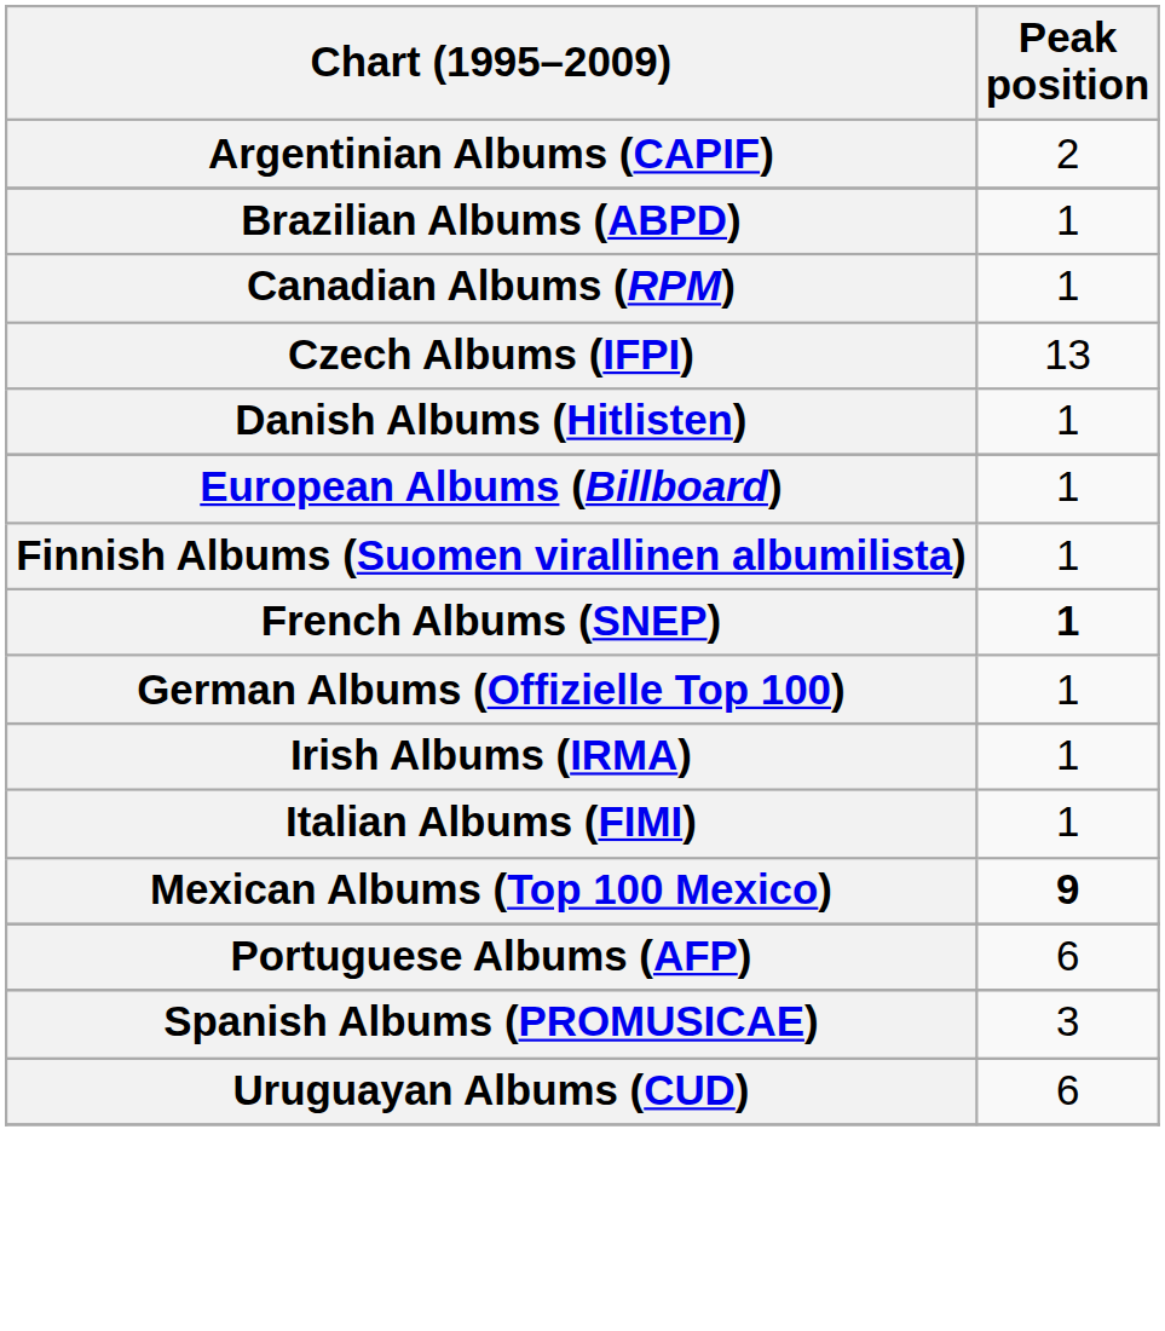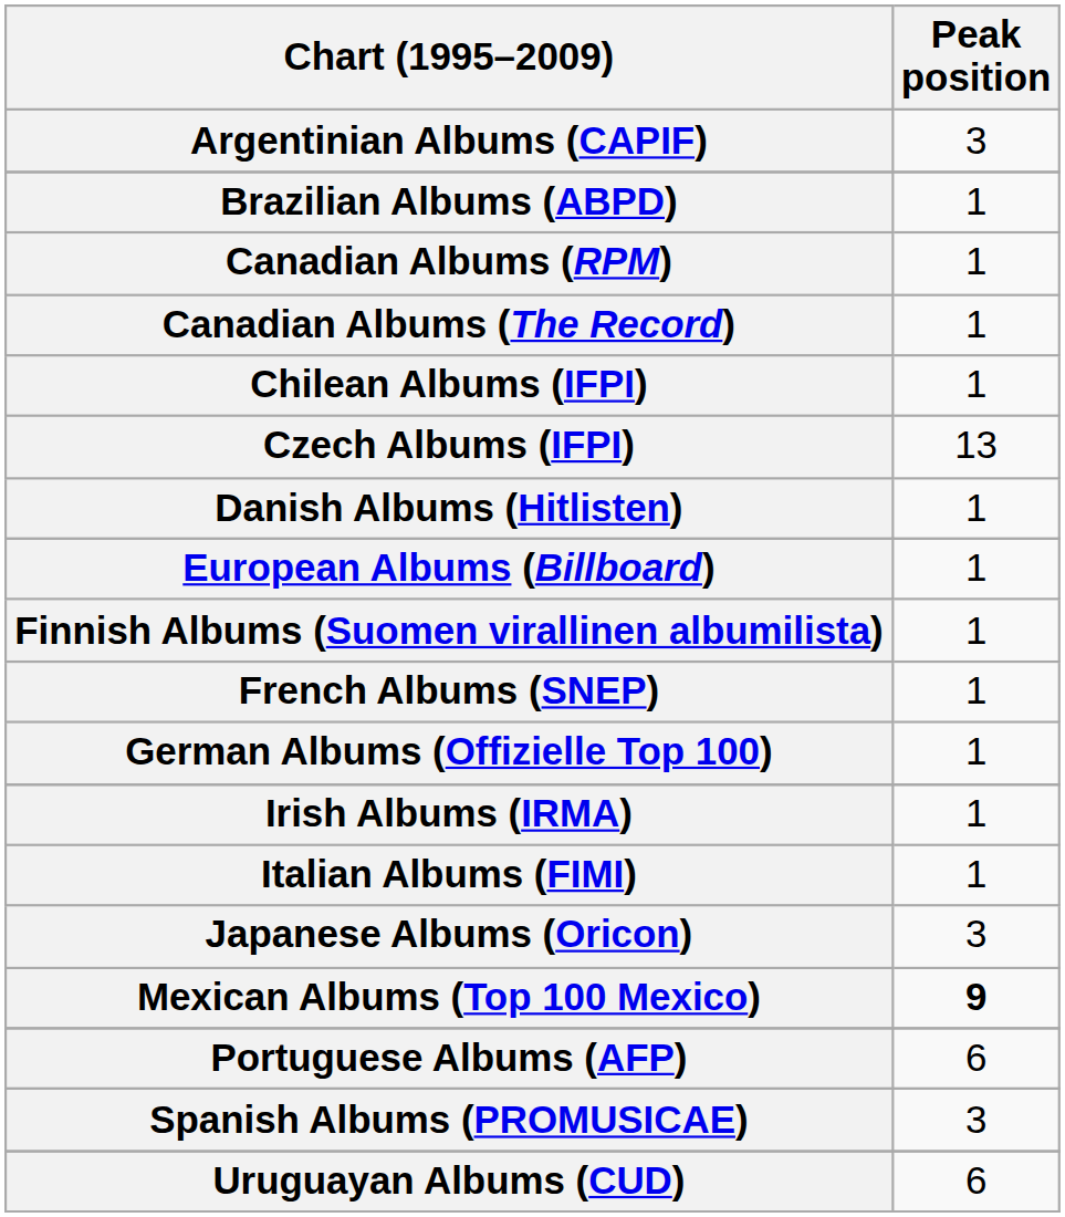Argentinian Albums (CAPIF) | Peak position: 2 -> 3
+ row: Canadian Albums (The Record) | 1
+ row: Chilean Albums (IFPI) | 1
French Albums (SNEP) | Peak position: bold -> normal
+ row: Japanese Albums (Oricon) | 3
